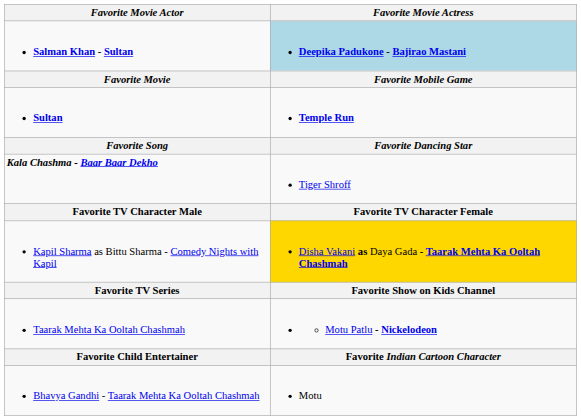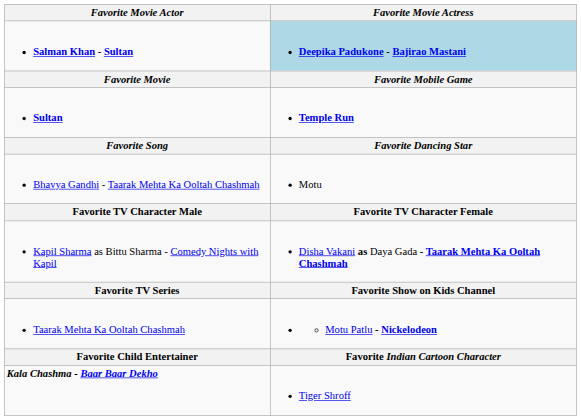rows swapped: Kala Chashma - Baar Baar Dekho <-> Bhavya Gandhi - Taarak Mehta Ka Ooltah Chashmah
Kapil Sharma as Bittu Sharma - Comedy Nights with Kapil | Favorite Movie Actress: gold background -> no background
